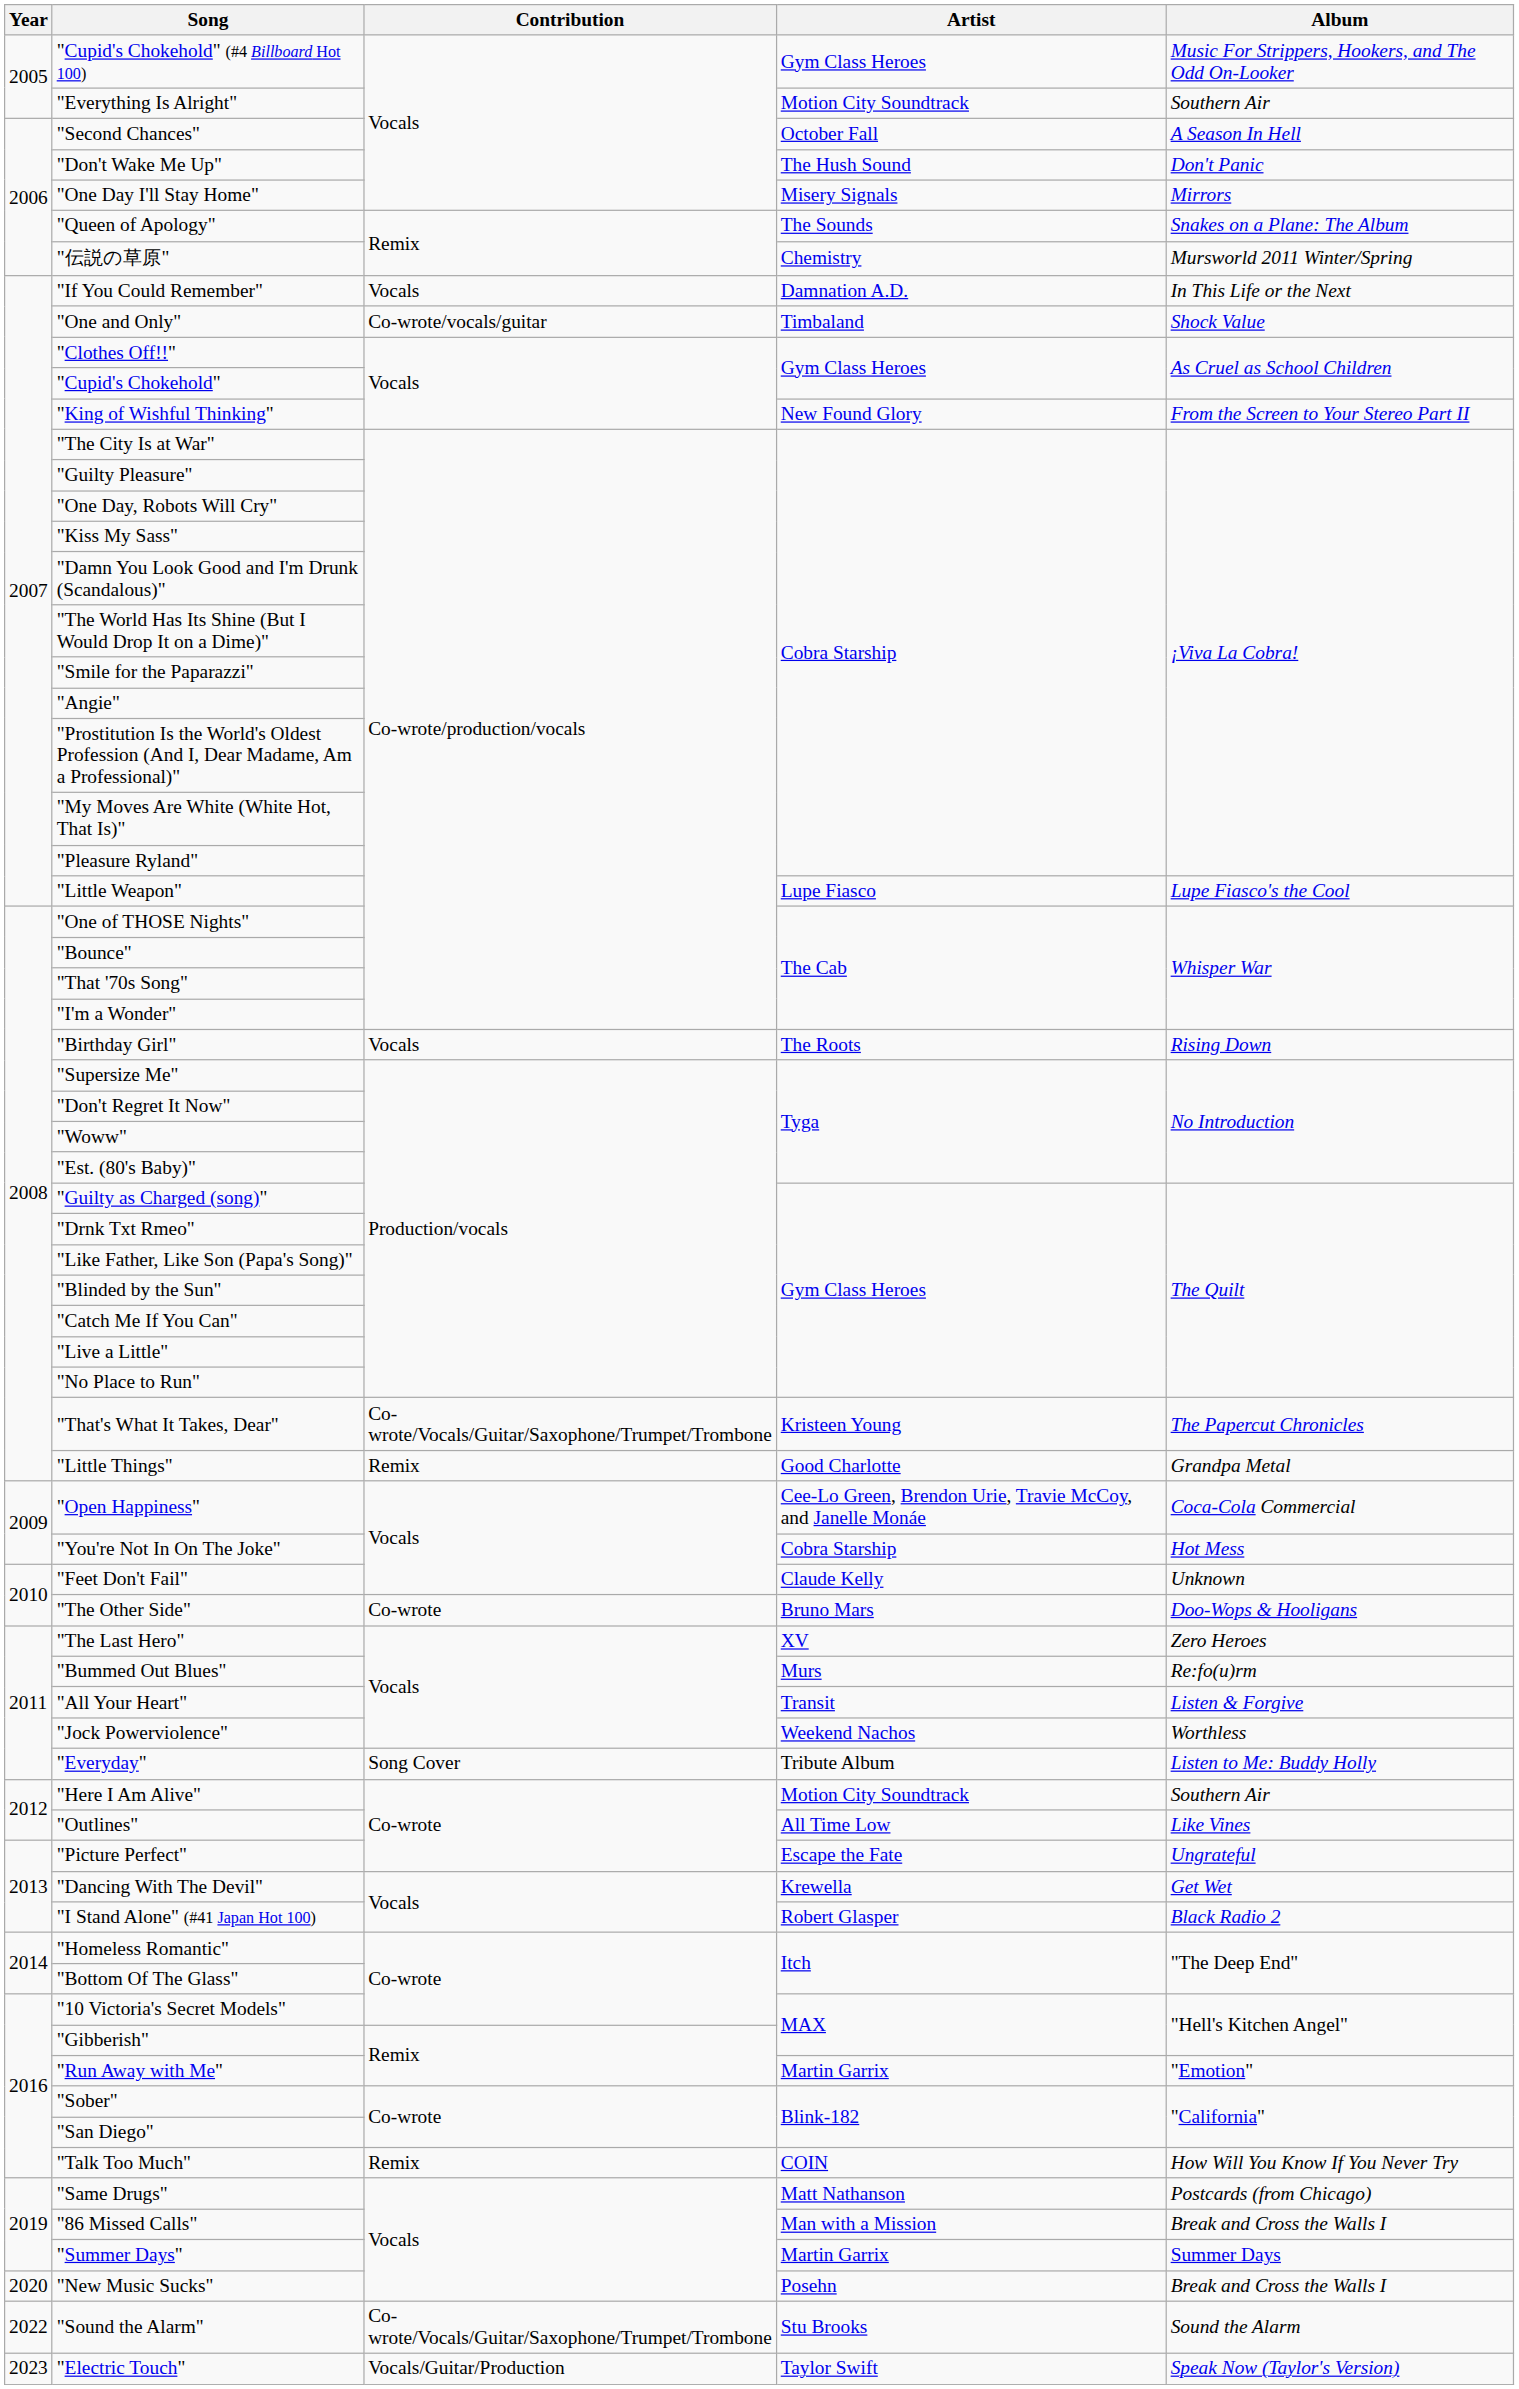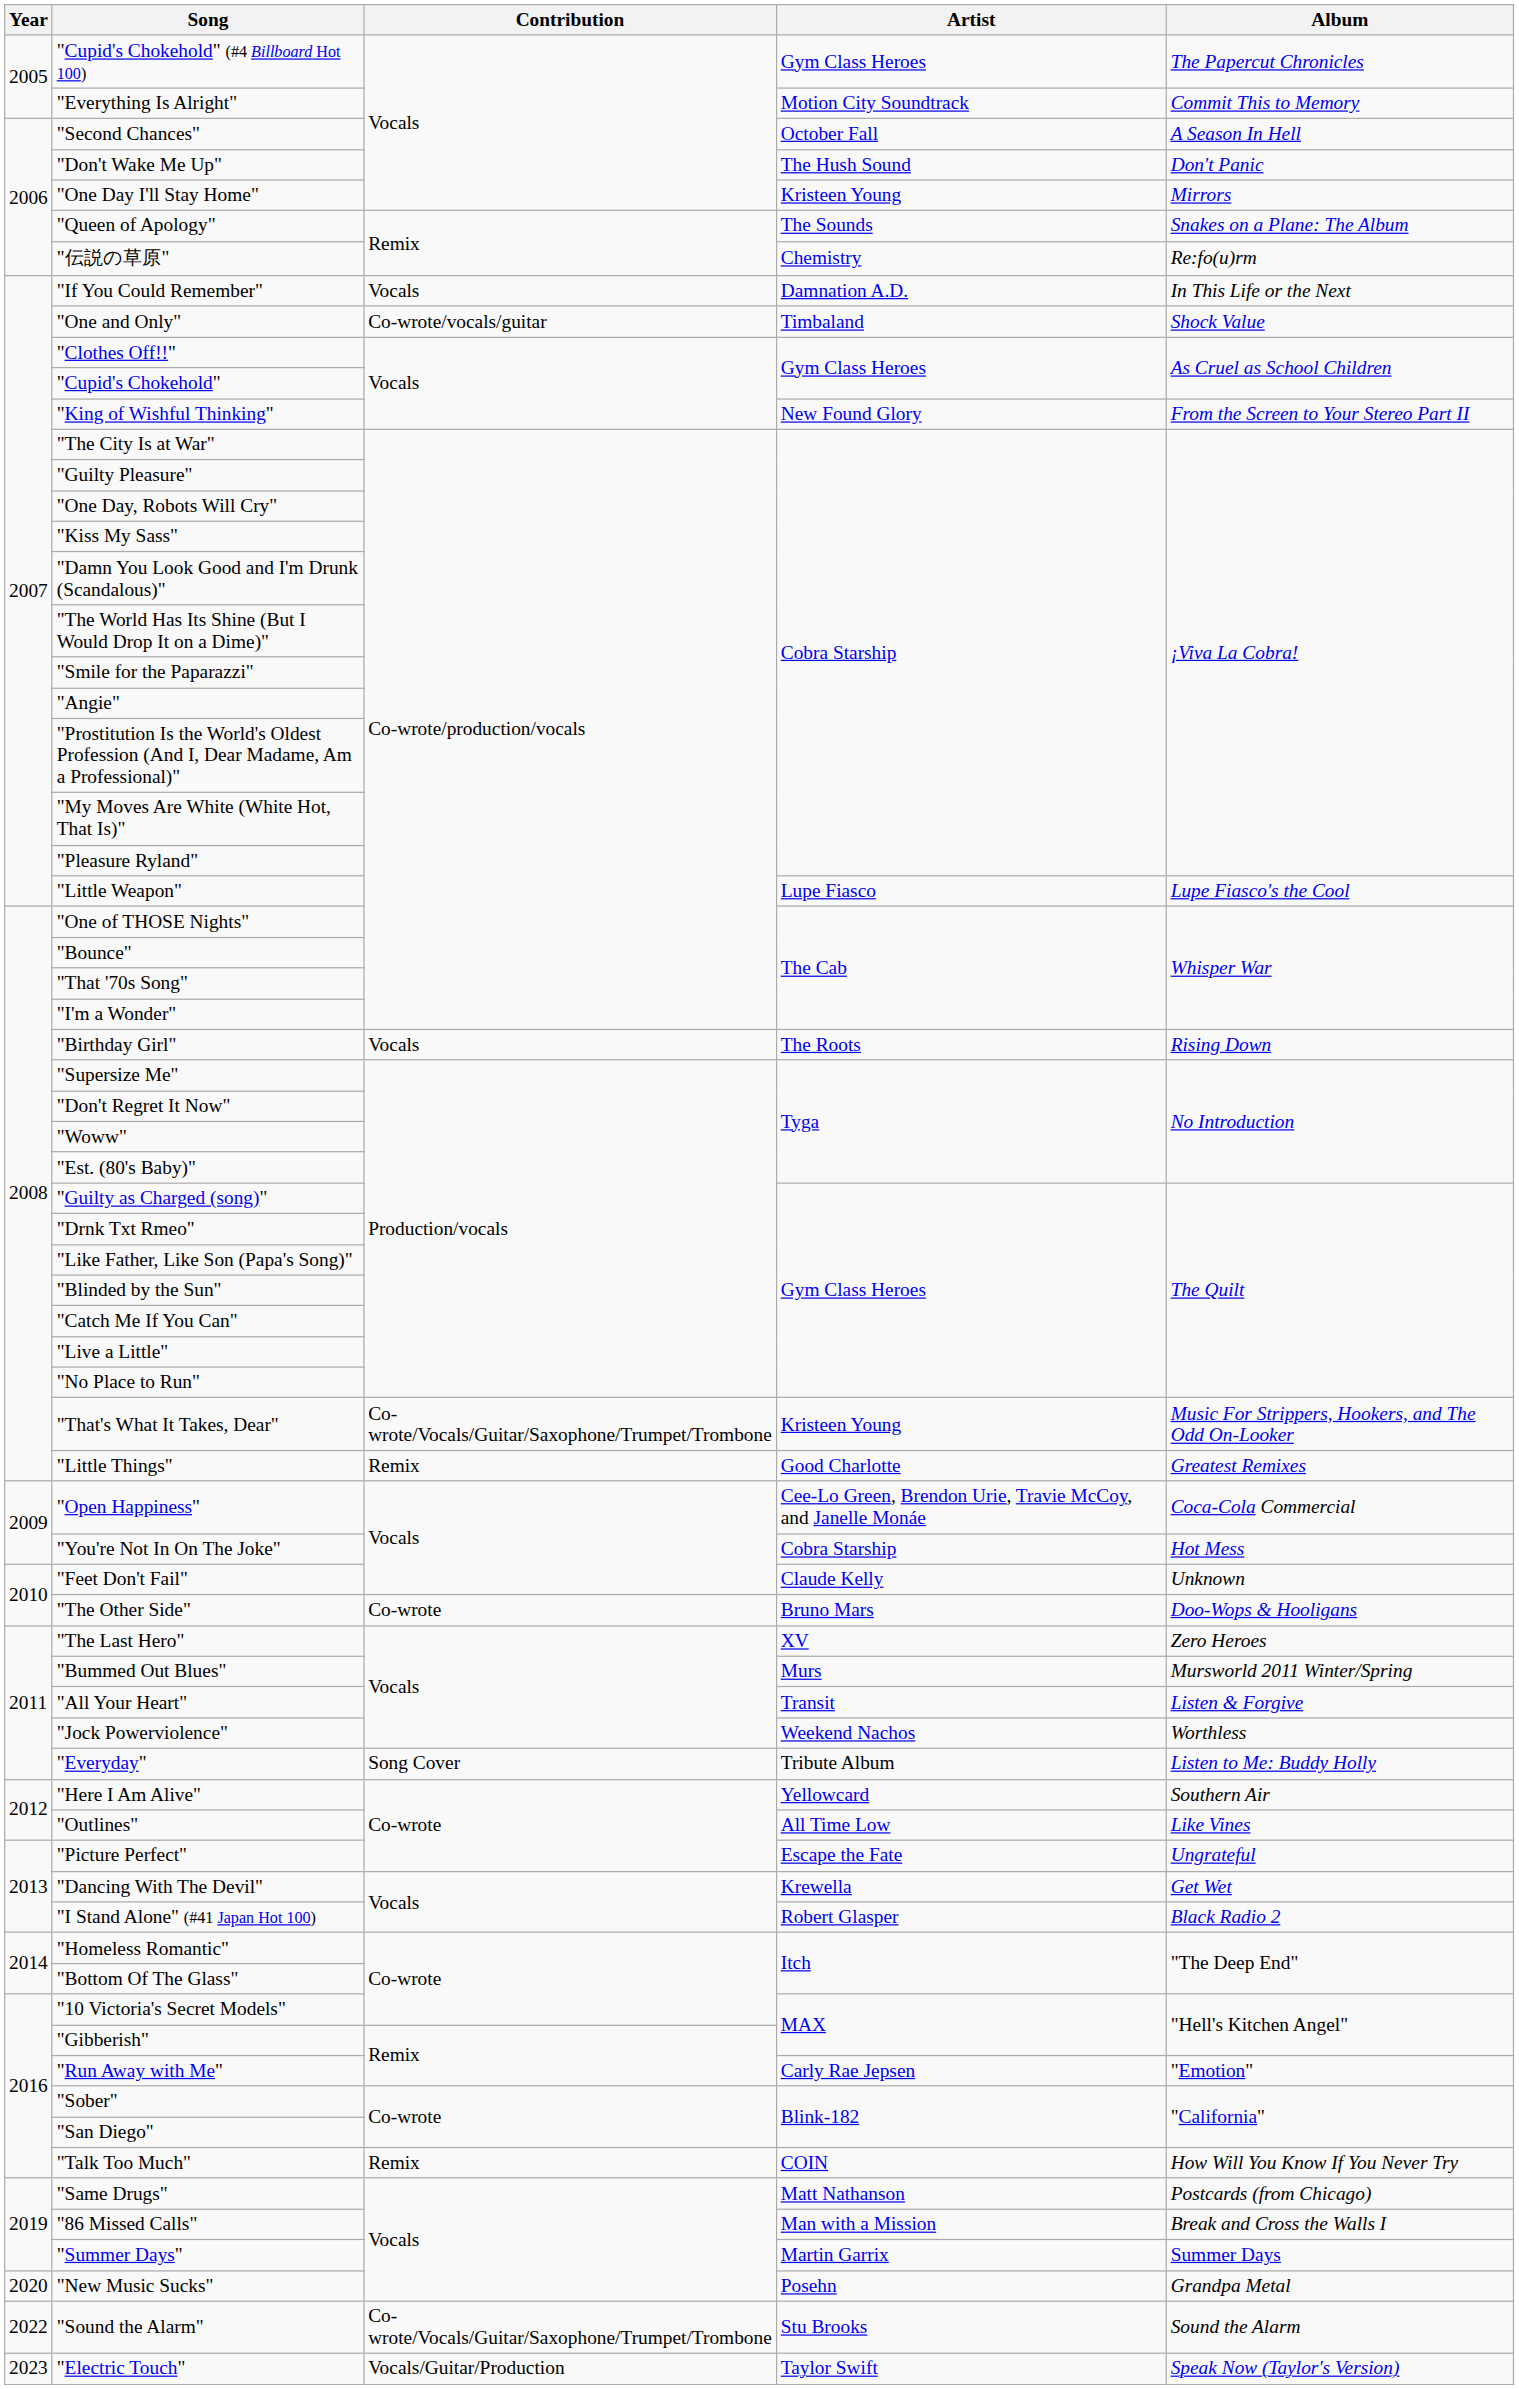"Cupid's Chokehold" (#4 Billboard Hot 100) | Album: Music For Strippers, Hookers, and The Odd On-Looker -> The Papercut Chronicles
"Everything Is Alright" | Album: Southern Air -> Commit This to Memory
"One Day I'll Stay Home" | Artist: Misery Signals -> Kristeen Young
"伝説の草原" | Album: Mursworld 2011 Winter/Spring -> Re:fo(u)rm
"That's What It Takes, Dear" | Album: The Papercut Chronicles -> Music For Strippers, Hookers, and The Odd On-Looker
"Little Things" | Album: Grandpa Metal -> Greatest Remixes
"Bummed Out Blues" | Album: Re:fo(u)rm -> Mursworld 2011 Winter/Spring
"Here I Am Alive" | Artist: Motion City Soundtrack -> Yellowcard
"Run Away with Me" | Artist: Martin Garrix -> Carly Rae Jepsen
"New Music Sucks" | Album: Break and Cross the Walls I -> Grandpa Metal
